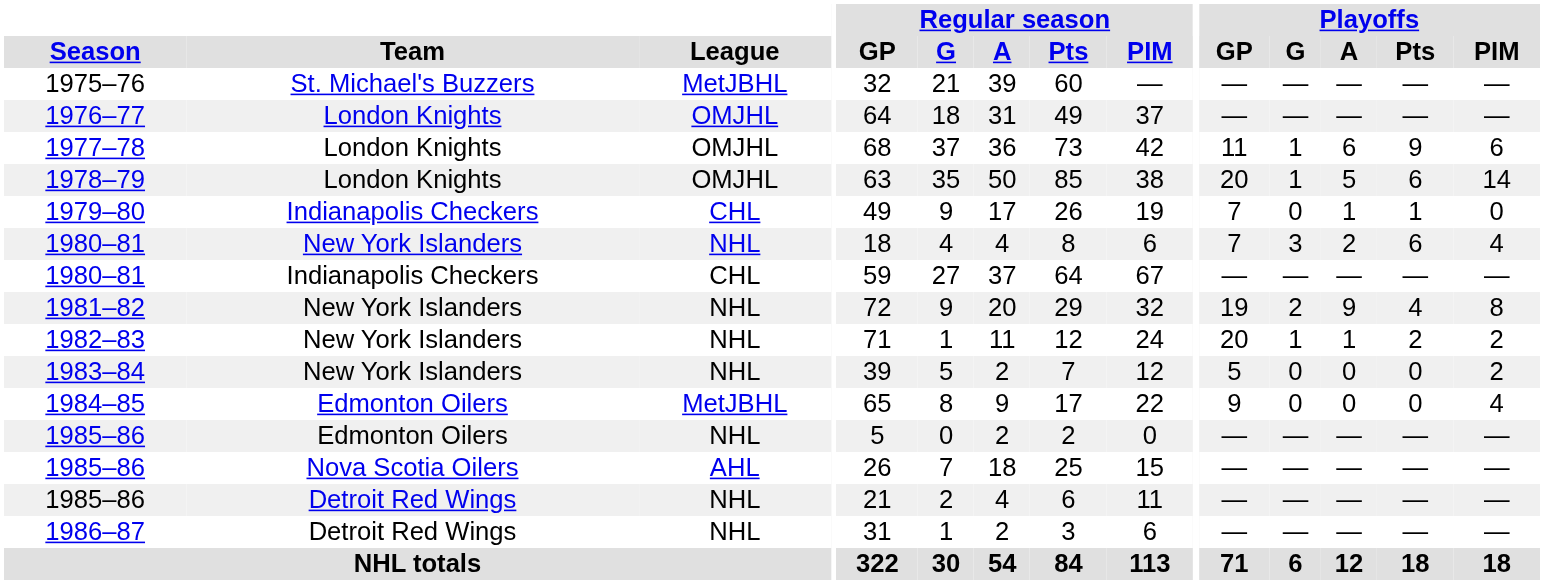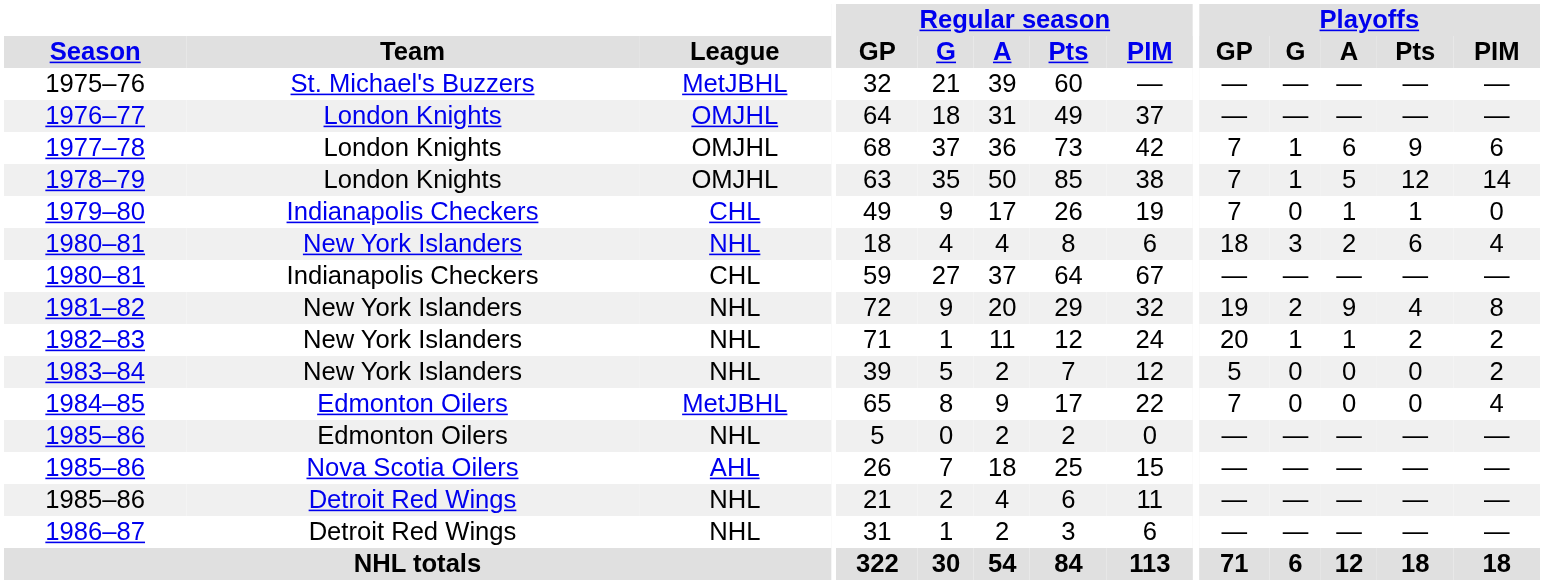1977–78 | Playoffs / GP: 11 -> 7
1978–79 | Playoffs / GP: 20 -> 7
1978–79 | Playoffs / Pts: 6 -> 12
1980–81 / New York Islanders | Playoffs / GP: 7 -> 18
1984–85 | Playoffs / GP: 9 -> 7
